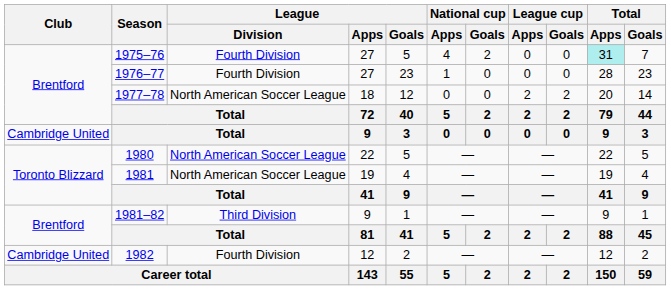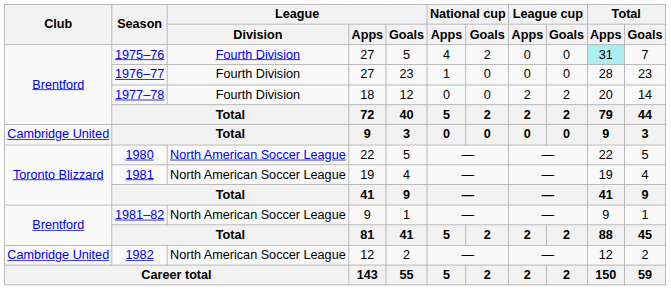1977–78 | League / Division: North American Soccer League -> Fourth Division
1981–82 | League / Division: Third Division -> North American Soccer League
1982 | League / Division: Fourth Division -> North American Soccer League
